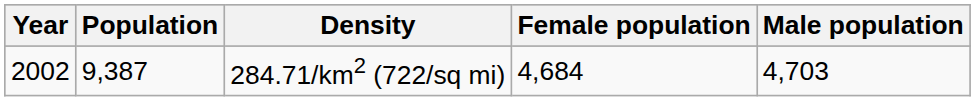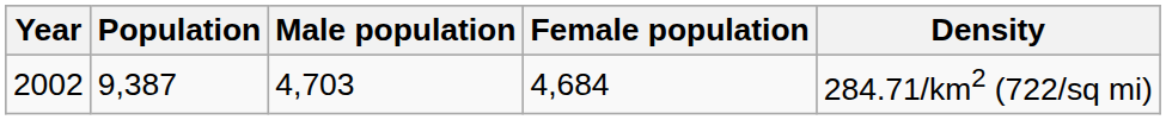columns swapped: Male population <-> Density
